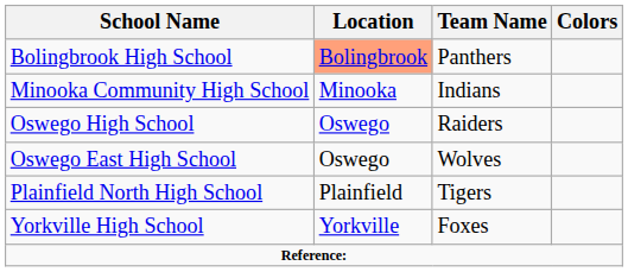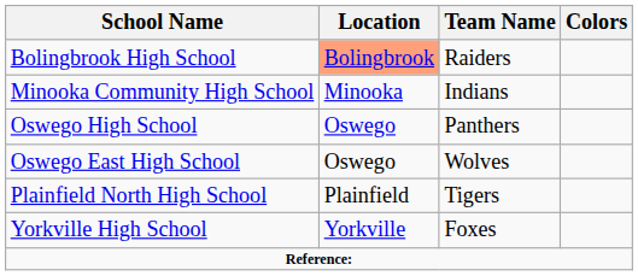Bolingbrook High School | Team Name: Panthers -> Raiders
Oswego High School | Team Name: Raiders -> Panthers
